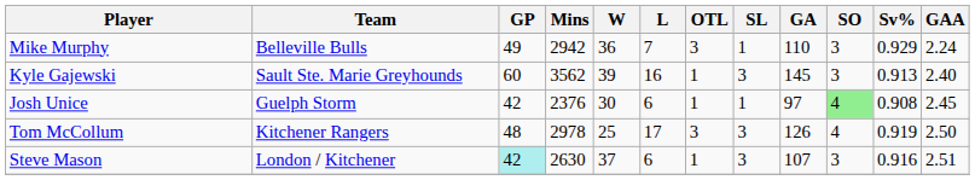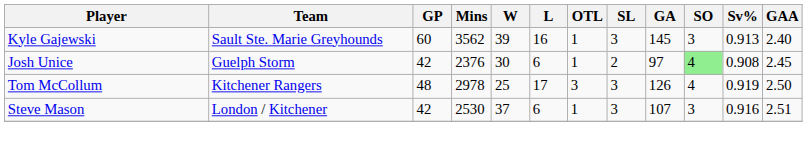- row: Mike Murphy | Belleville Bulls | 49 | 2942 | 36 | 7 | 3 | 1 | 110 | 3 | 0.929 | 2.24
Josh Unice | SL: 1 -> 2
Steve Mason | GP: paleturquoise background -> no background
Steve Mason | Mins: 2630 -> 2530
